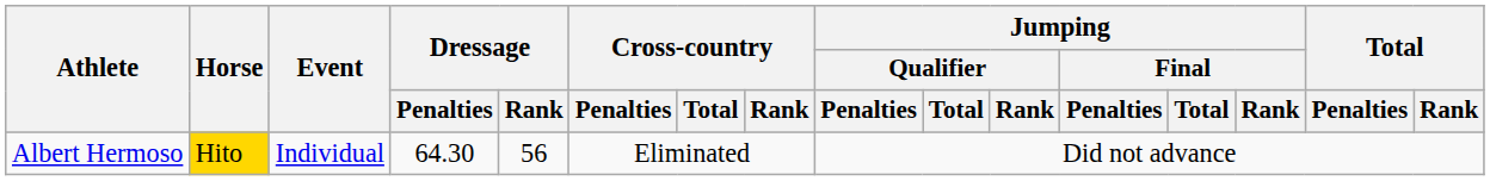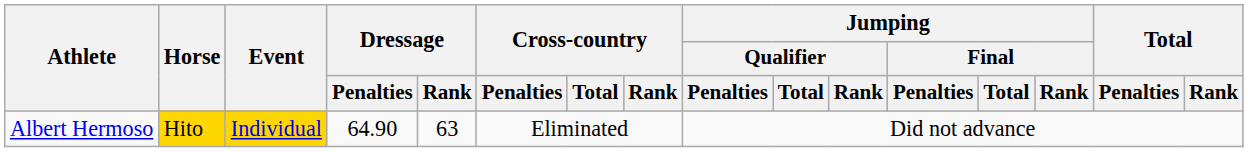Albert Hermoso | Event: no background -> gold background
Albert Hermoso | Dressage / Penalties: 64.30 -> 64.90
Albert Hermoso | Dressage / Rank: 56 -> 63
